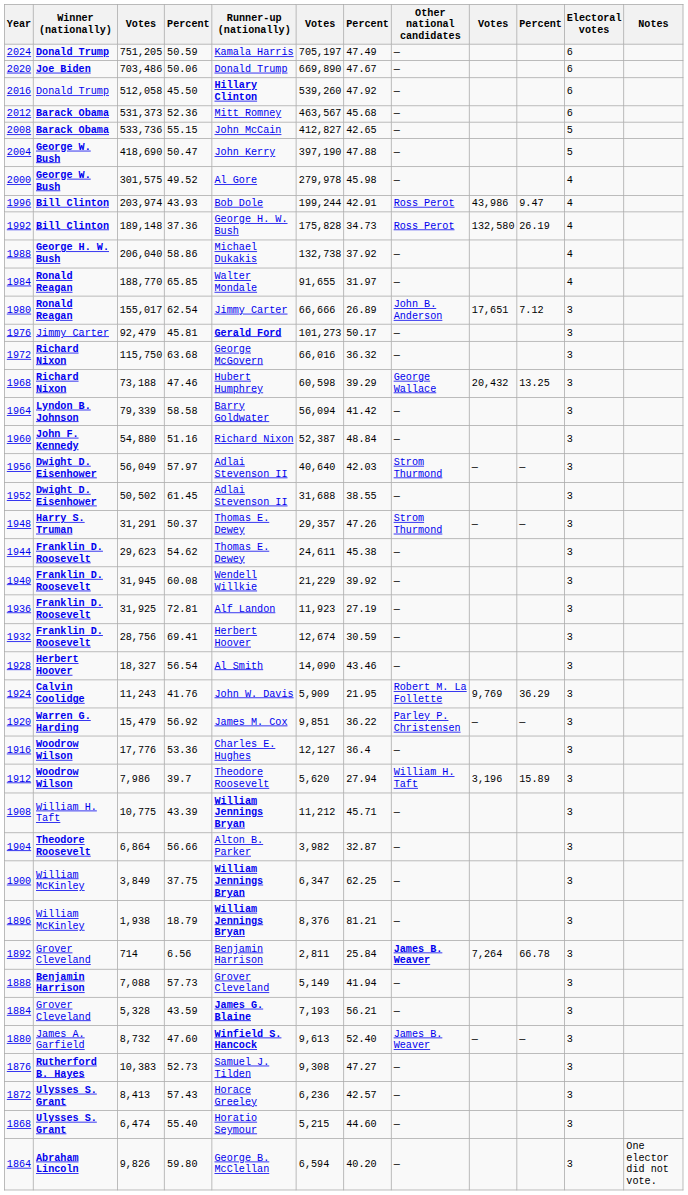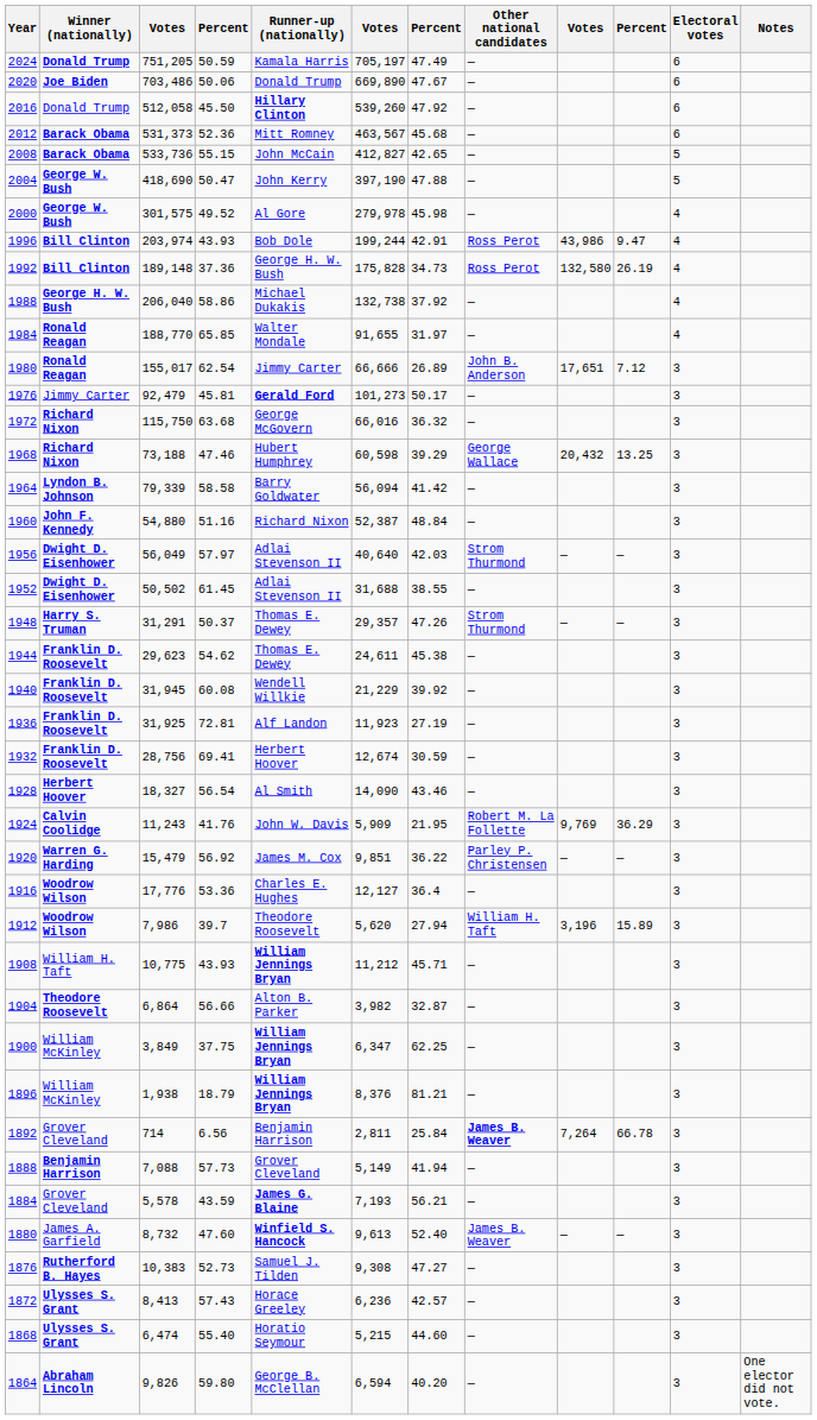1908 | column 4: 43.39 -> 43.93
1884 | column 3: 5,328 -> 5,578
